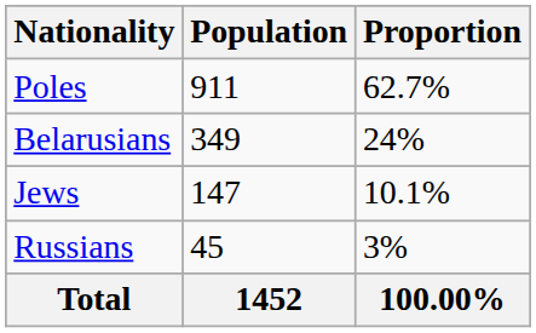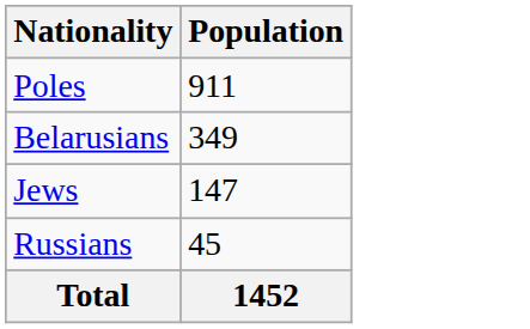- column: Proportion | 62.7% | 24% | 10.1% | 3% | 100.00%
